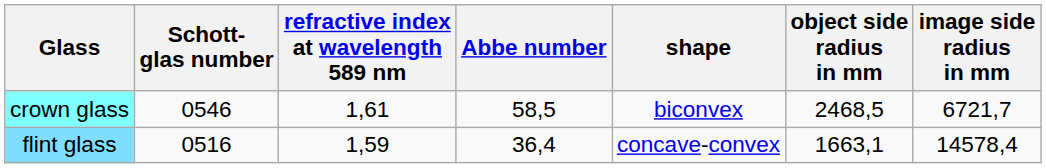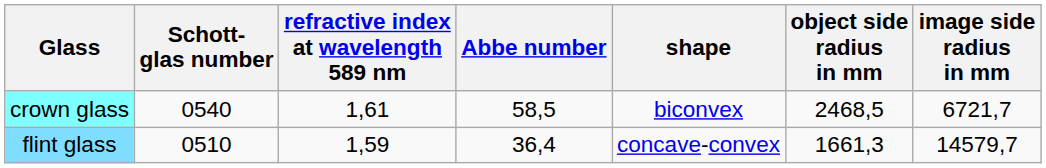crown glass | Schott- glas number: 0546 -> 0540
flint glass | Schott- glas number: 0516 -> 0510
flint glass | object side radius in mm: 1663,1 -> 1661,3
flint glass | image side radius in mm: 14578,4 -> 14579,7
